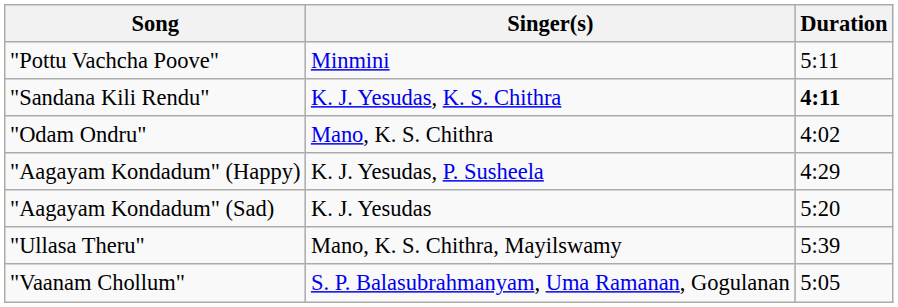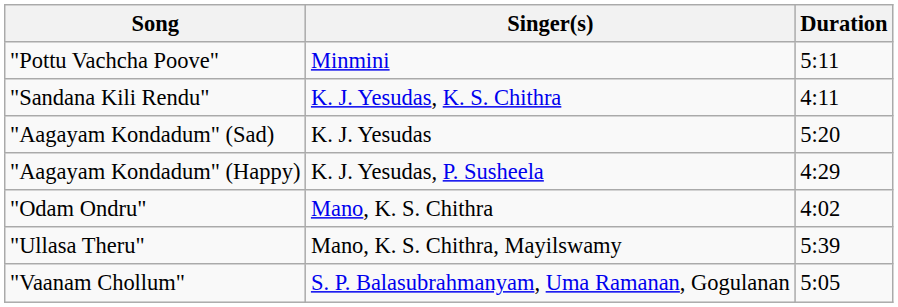"Sandana Kili Rendu" | Duration: bold -> normal
rows swapped: "Odam Ondru" <-> "Aagayam Kondadum" (Sad)
